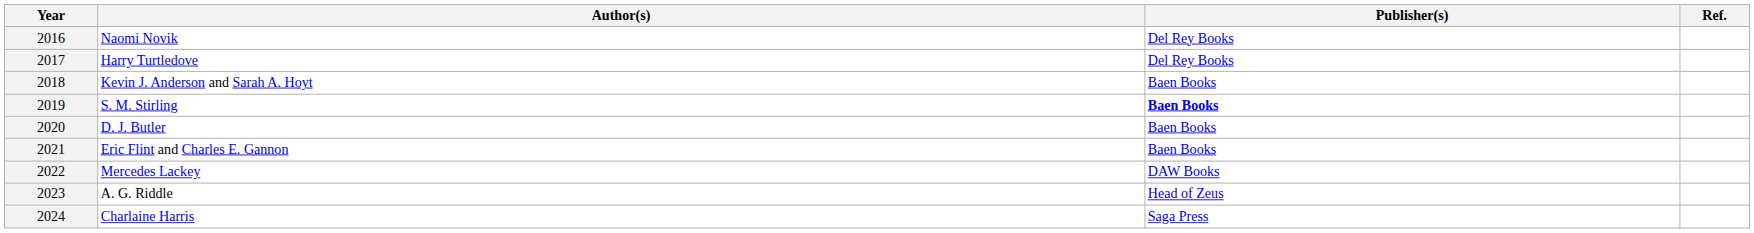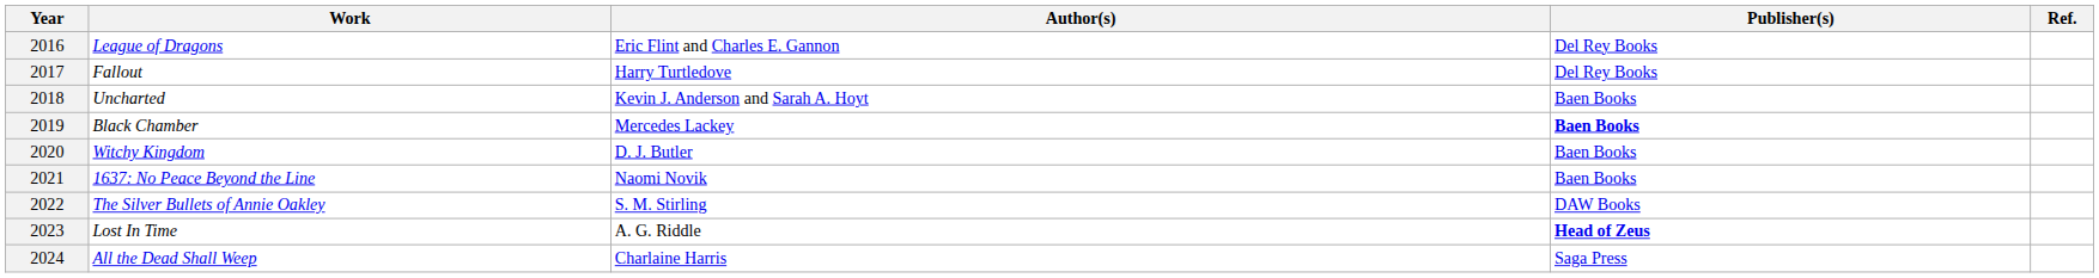+ column: Work | League of Dragons | Fallout | Uncharted | Black Chamber | Witchy Kingdom | 1637: No Peace Beyond the Line | The Silver Bullets of Annie Oakley | Lost In Time | All the Dead Shall Weep
2016 | Author(s): Naomi Novik -> Eric Flint and Charles E. Gannon
2019 | Author(s): S. M. Stirling -> Mercedes Lackey
2021 | Author(s): Eric Flint and Charles E. Gannon -> Naomi Novik
2022 | Author(s): Mercedes Lackey -> S. M. Stirling
2023 | Publisher(s): normal -> bold
